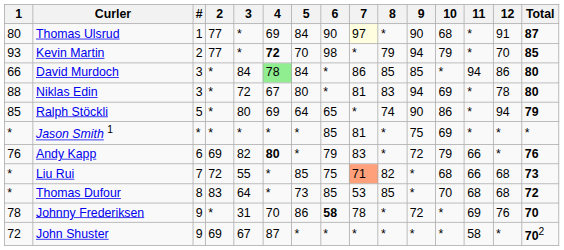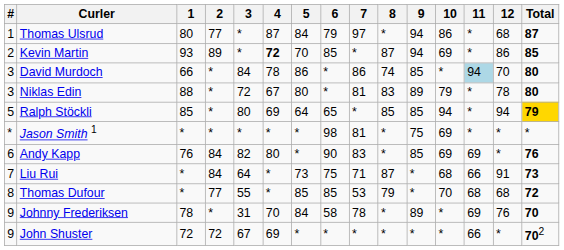columns swapped: # <-> 1
Thomas Ulsrud | 4: 69 -> 87
Thomas Ulsrud | 6: 90 -> 79
Thomas Ulsrud | 7: lightyellow background -> no background
Thomas Ulsrud | 9: 90 -> 94
Thomas Ulsrud | 10: 68 -> 86
Thomas Ulsrud | 12: 91 -> 68
Kevin Martin | 2: 77 -> 89
Kevin Martin | 6: 98 -> 85
Kevin Martin | 8: 79 -> 87
Kevin Martin | 10: 79 -> 69
Kevin Martin | 12: 70 -> 86
David Murdoch | 4: lightgreen background -> no background
David Murdoch | 5: 84 -> 86
David Murdoch | 8: 85 -> 74
David Murdoch | 11: no background -> lightblue background
David Murdoch | 12: 86 -> 70
Niklas Edin | 9: 94 -> 89
Niklas Edin | 10: 69 -> 79
Ralph Stöckli | 8: 74 -> 85
Ralph Stöckli | 9: 90 -> 85
Ralph Stöckli | 10: 86 -> 94
Ralph Stöckli | Total: no background -> gold background
Jason Smith 1 | 6: 85 -> 98
Andy Kapp | 2: 69 -> 84
Andy Kapp | 4: bold -> normal
Andy Kapp | 6: 79 -> 90
Andy Kapp | 9: 72 -> 85
Andy Kapp | 10: 79 -> 69
Andy Kapp | 11: 66 -> 69
Liu Rui | 2: 72 -> 84
Liu Rui | 3: 55 -> 64
Liu Rui | 5: 85 -> 73
Liu Rui | 7: lightsalmon background -> no background
Liu Rui | 8: 82 -> 87
Liu Rui | 12: 68 -> 91
Thomas Dufour | 2: 83 -> 77
Thomas Dufour | 3: 64 -> 55
Thomas Dufour | 5: 73 -> 85
Thomas Dufour | 8: 85 -> 79
Johnny Frederiksen | 5: 86 -> 84
Johnny Frederiksen | 6: bold -> normal
Johnny Frederiksen | 9: 72 -> 89
John Shuster | 2: 69 -> 72
John Shuster | 4: 87 -> 69
John Shuster | 11: 58 -> 66
